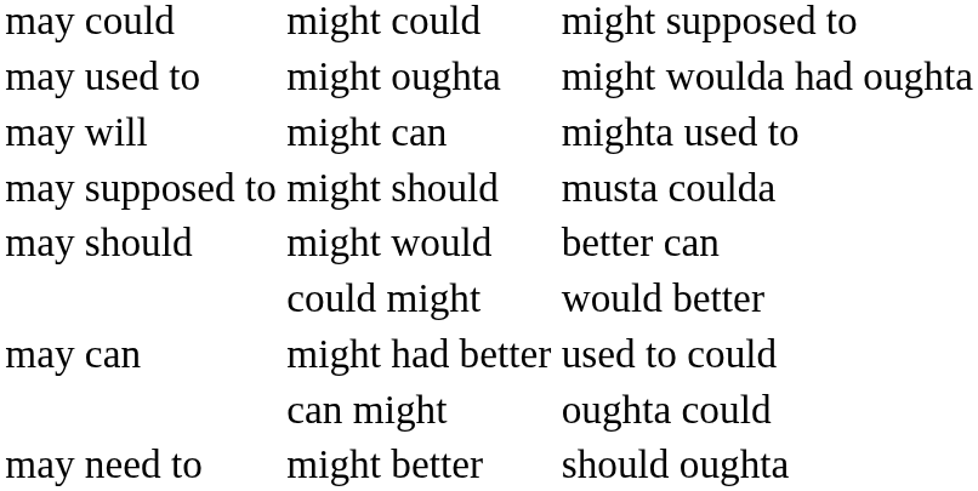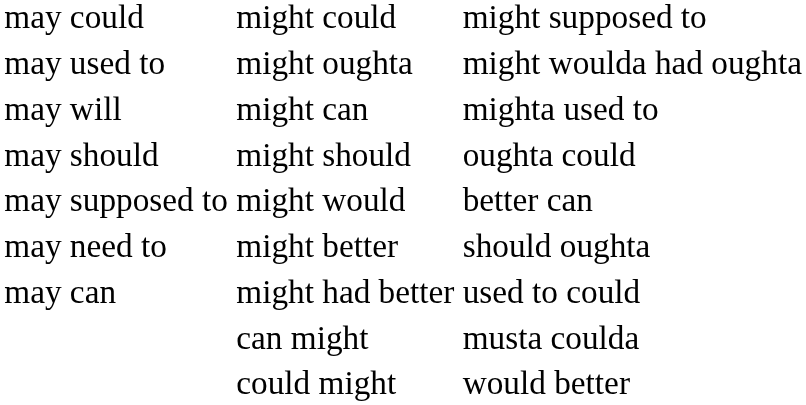might should | column 1: may supposed to -> may should
might should | column 3: musta coulda -> oughta could
might would | column 1: may should -> may supposed to
rows swapped: might better <-> could might
can might | column 3: oughta could -> musta coulda
